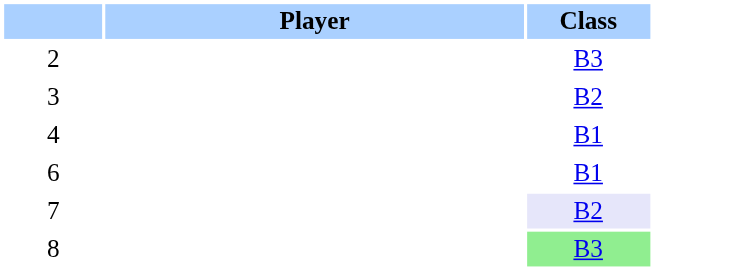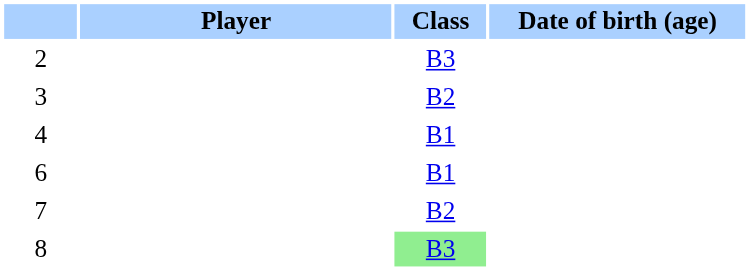+ column: Date of birth (age)
7 | Class: lavender background -> no background
